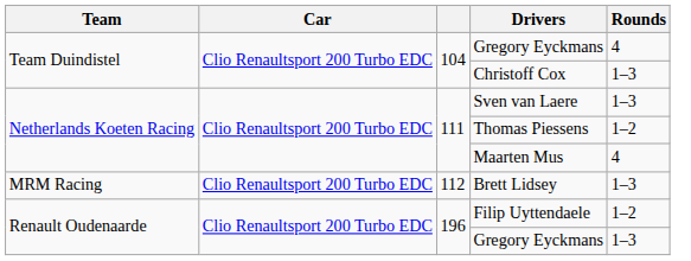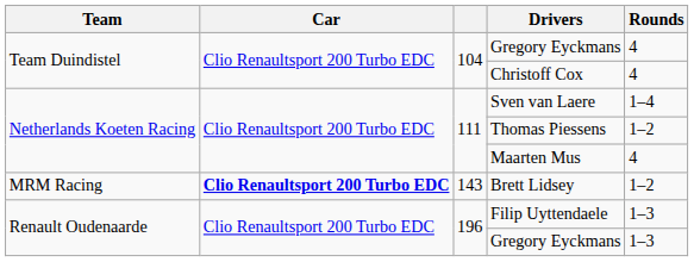Christoff Cox | Rounds: 1–3 -> 4
Sven van Laere | Rounds: 1–3 -> 1–4
Brett Lidsey | Car: normal -> bold
Brett Lidsey | column 3: 112 -> 143
Brett Lidsey | Rounds: 1–3 -> 1–2
Filip Uyttendaele | Rounds: 1–2 -> 1–3
